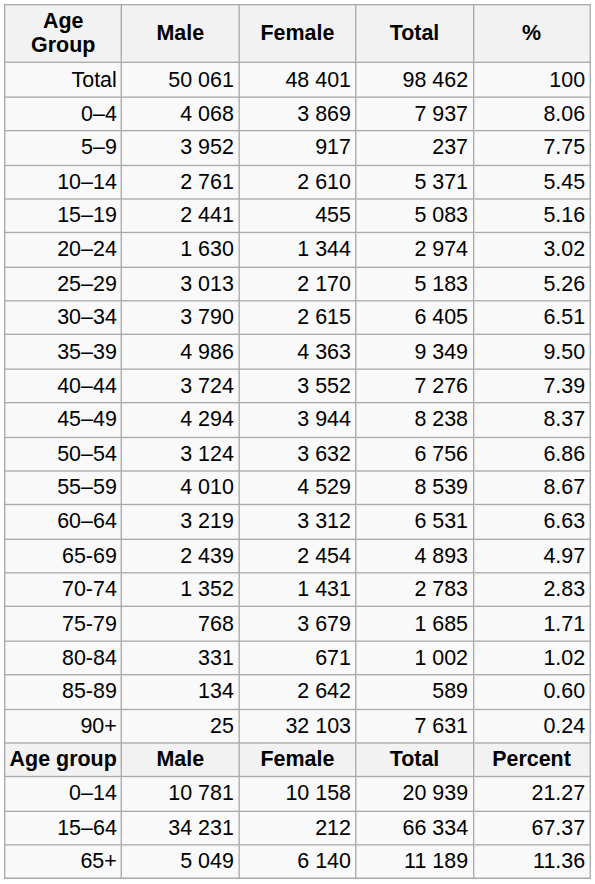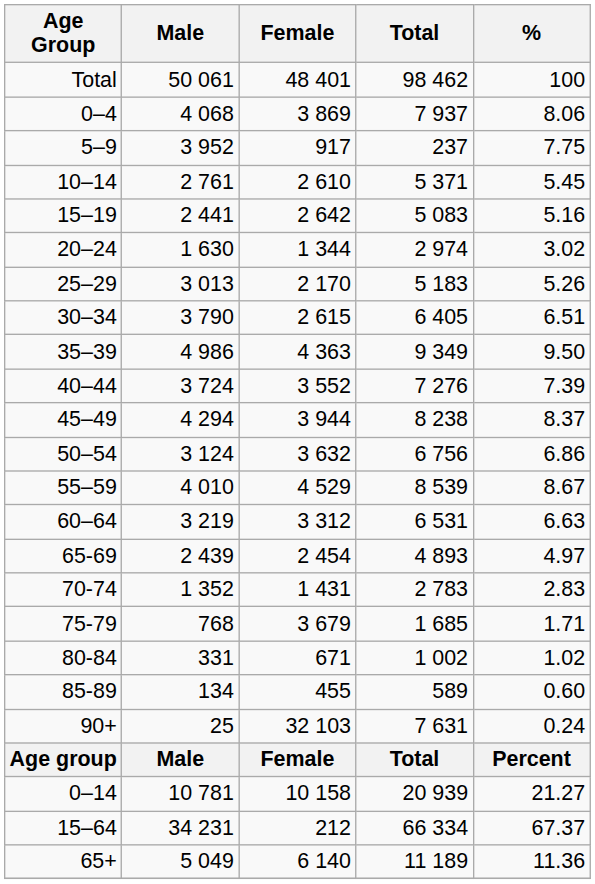15–19 | Female: 455 -> 2 642
85-89 | Female: 2 642 -> 455
